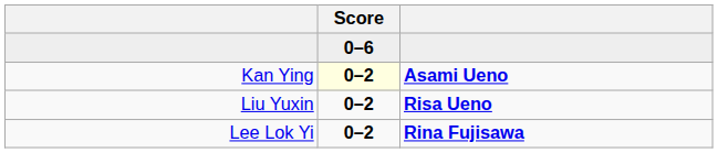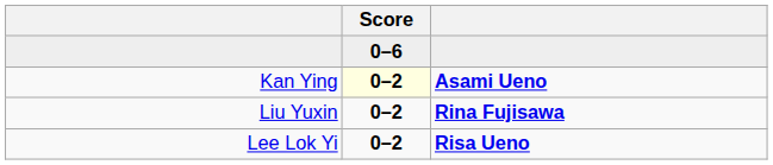Liu Yuxin | column 3: Risa Ueno -> Rina Fujisawa
Lee Lok Yi | column 3: Rina Fujisawa -> Risa Ueno
